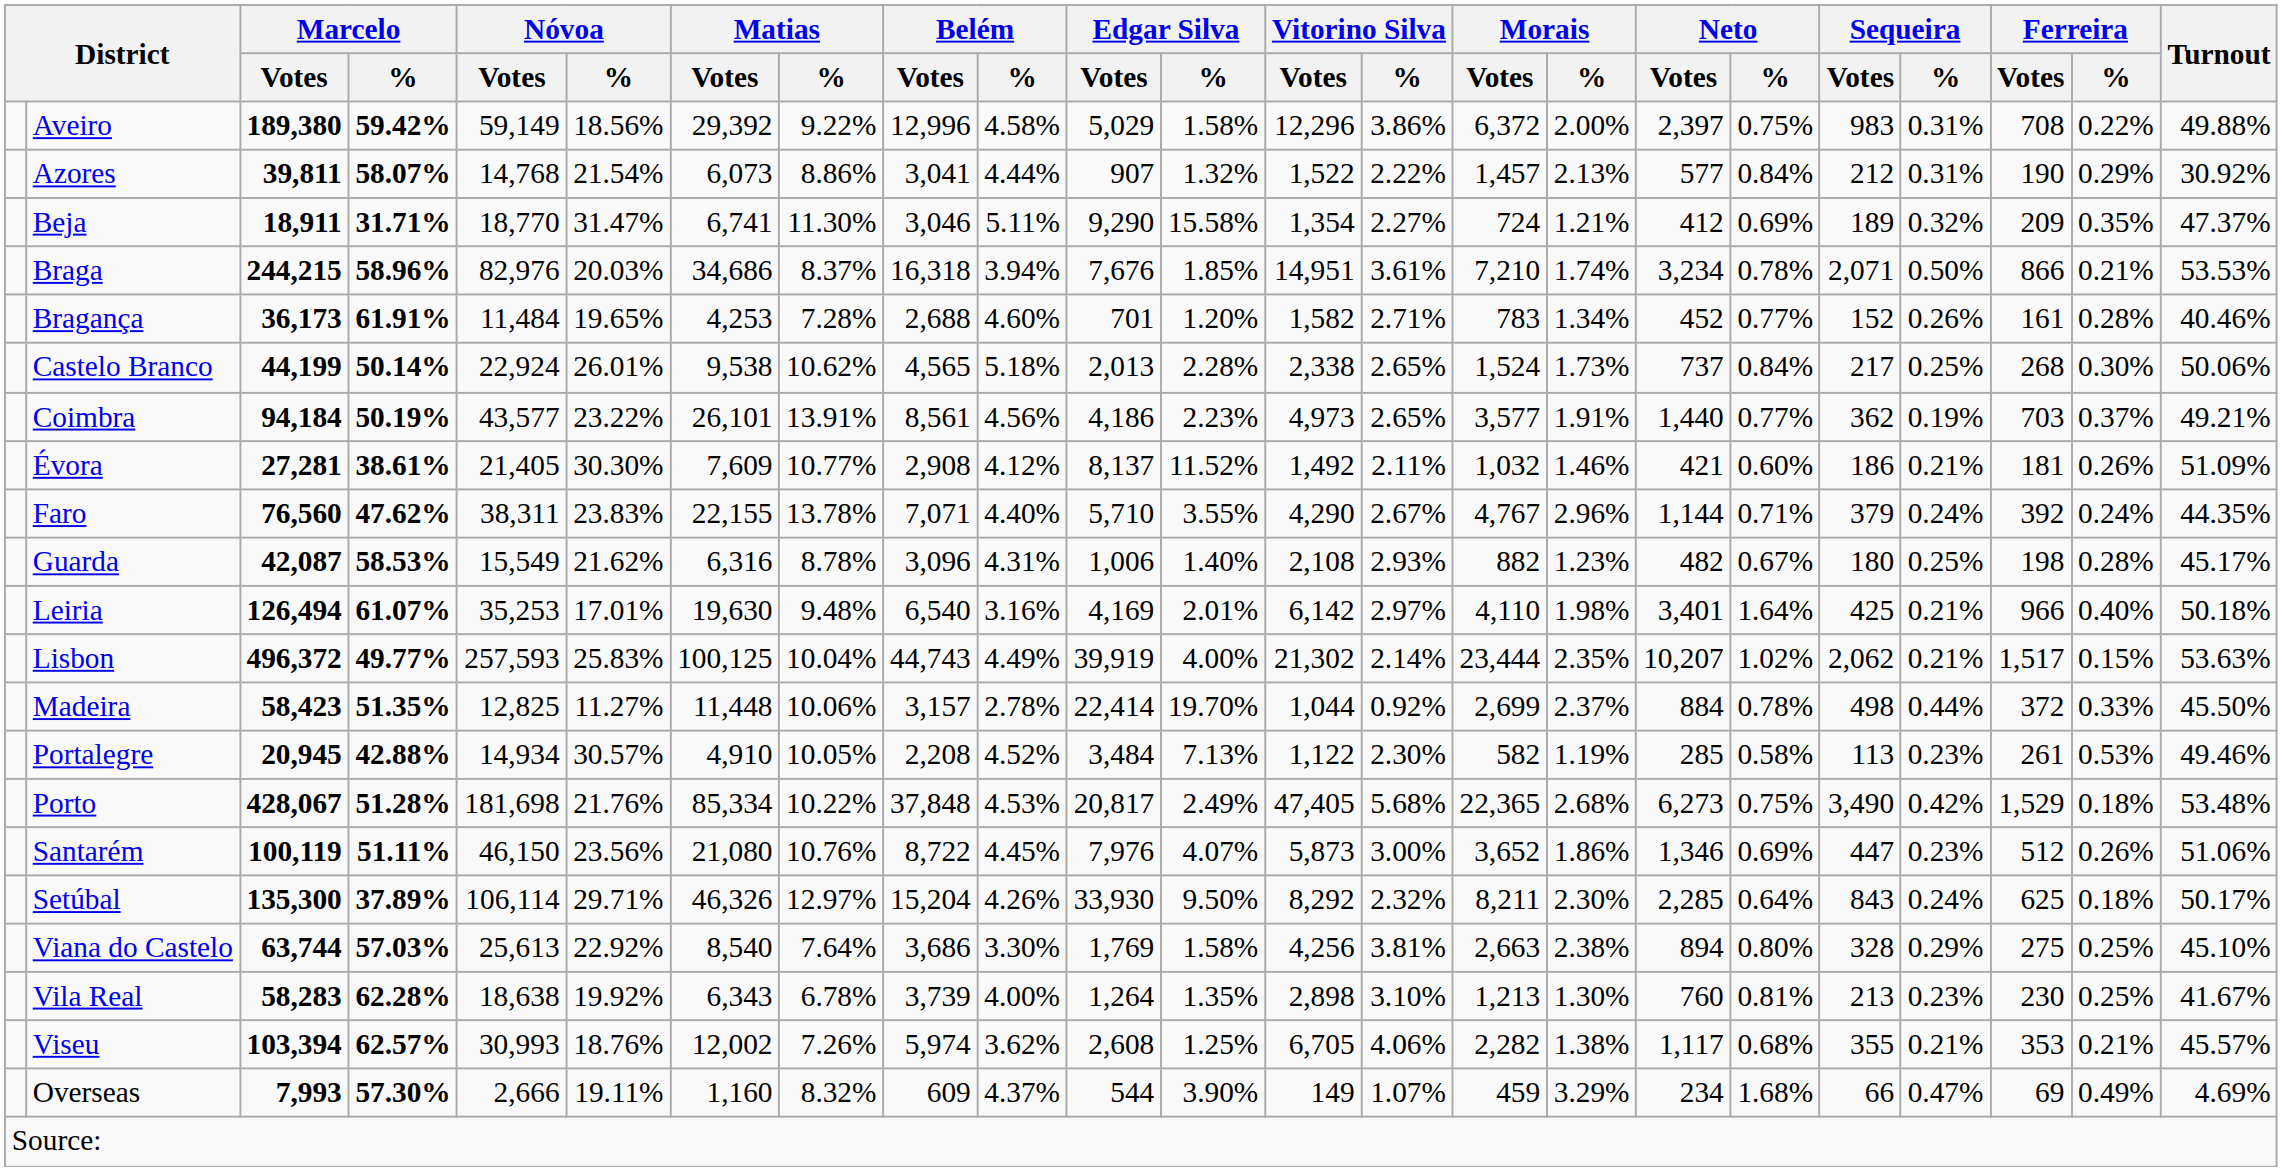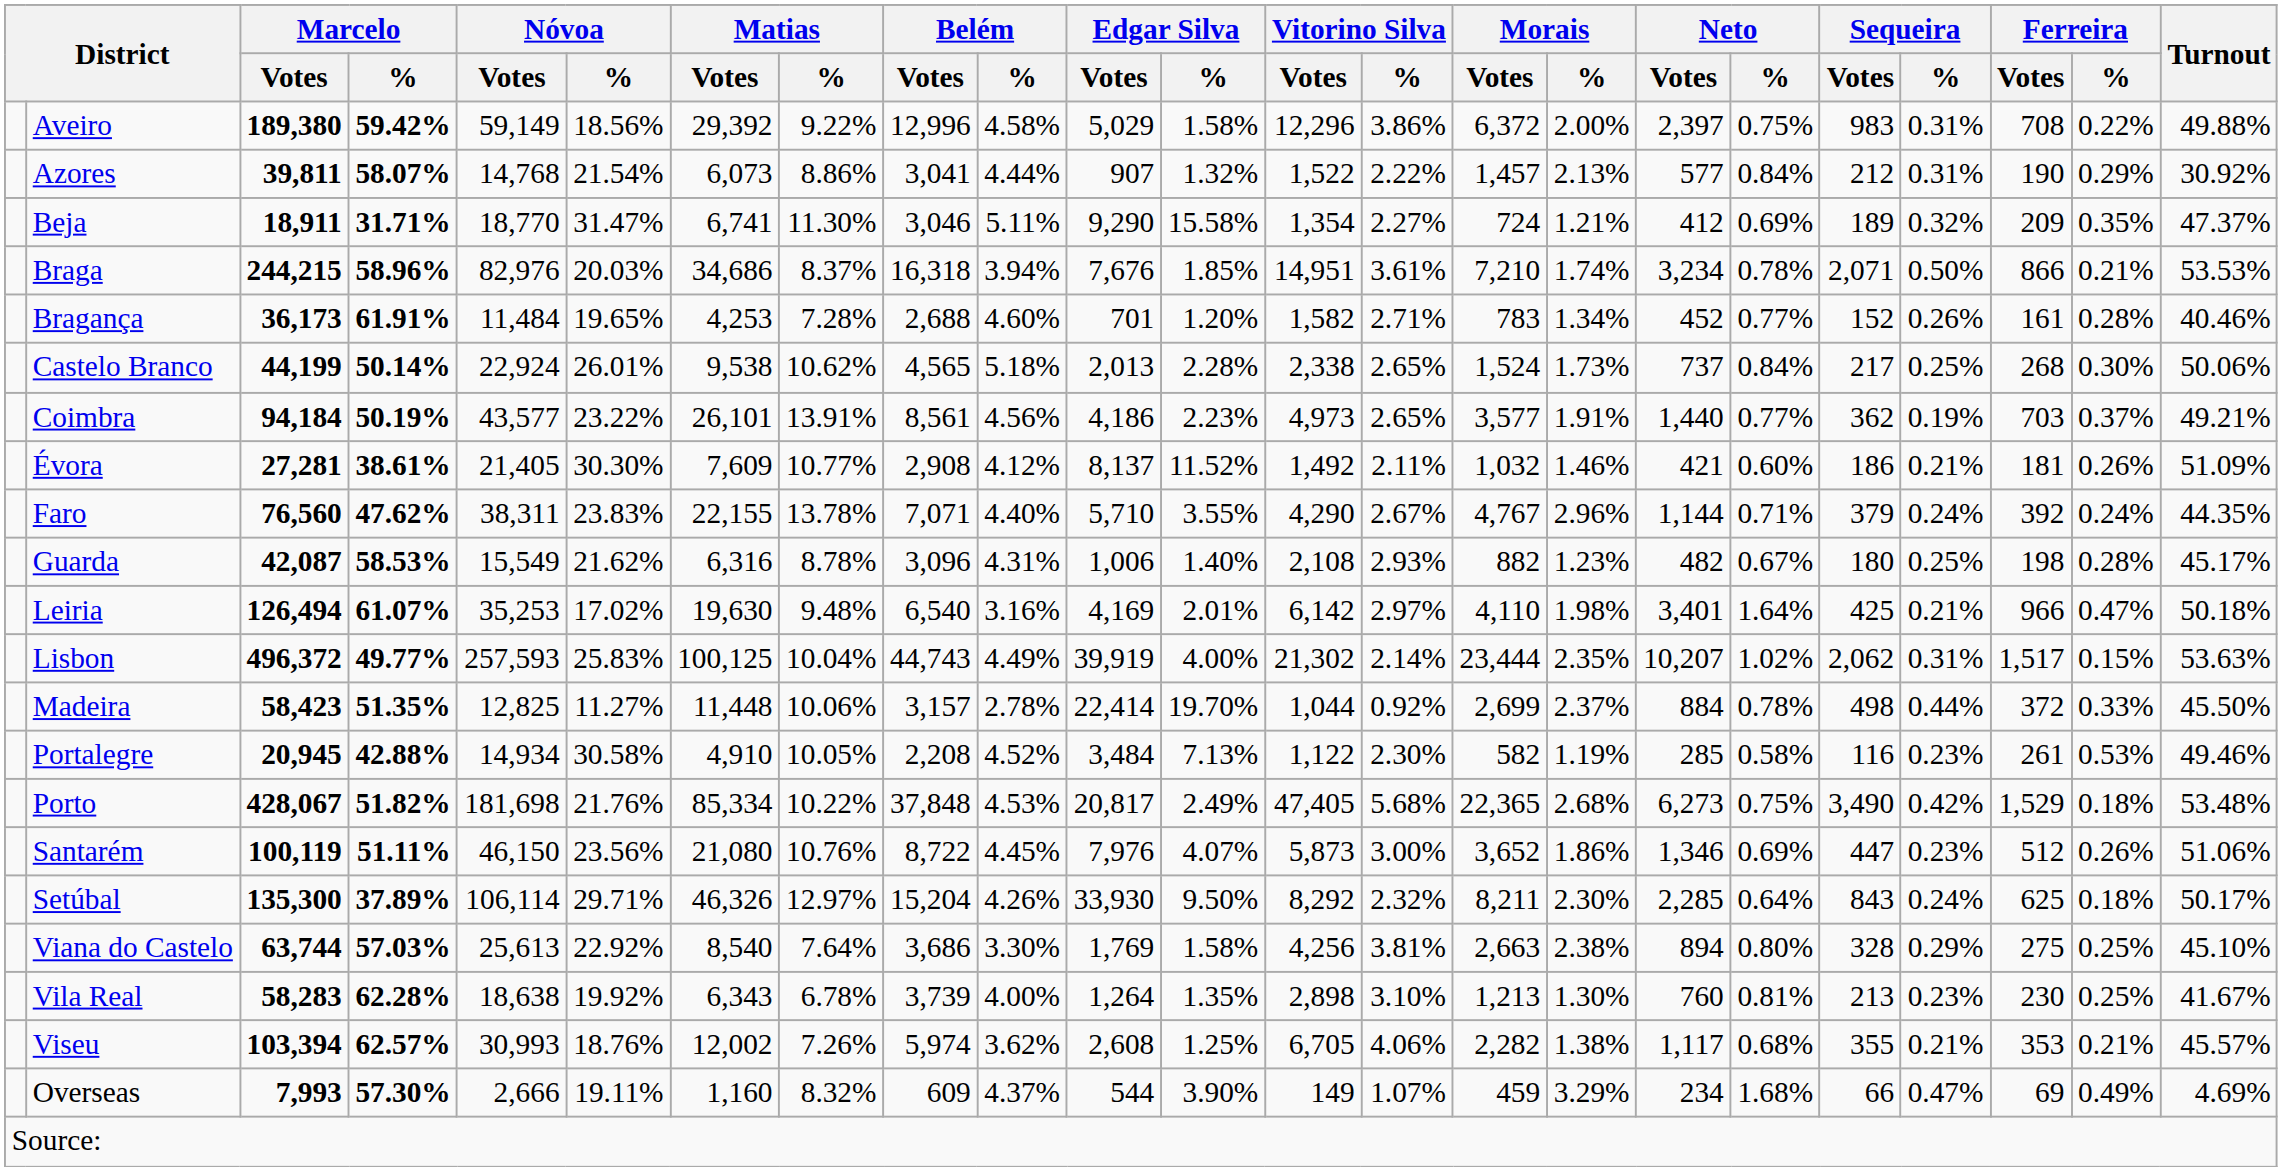Leiria | Nóvoa / %: 17.01% -> 17.02%
Leiria | Ferreira / %: 0.40% -> 0.47%
Lisbon | Sequeira / %: 0.21% -> 0.31%
Portalegre | Nóvoa / %: 30.57% -> 30.58%
Portalegre | Sequeira / Votes: 113 -> 116
Porto | Marcelo / %: 51.28% -> 51.82%
